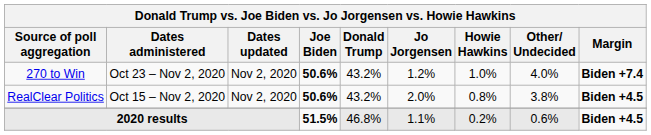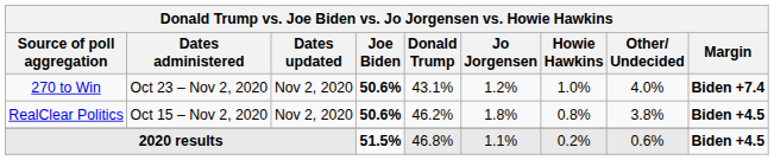270 to Win | Donald Trump: 43.2% -> 43.1%
RealClear Politics | Donald Trump: 43.2% -> 46.2%
RealClear Politics | Jo Jorgensen: 2.0% -> 1.8%
